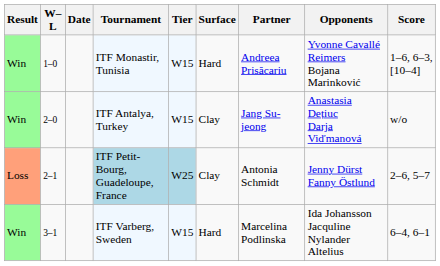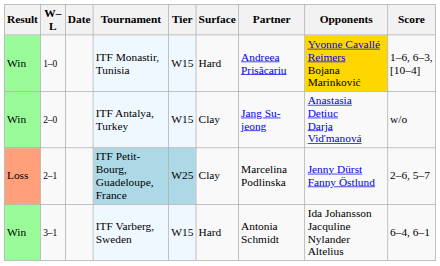ITF Monastir, Tunisia | Opponents: no background -> gold background
ITF Petit-Bourg, Guadeloupe, France | Partner: Antonia Schmidt -> Marcelina Podlinska
ITF Varberg, Sweden | Partner: Marcelina Podlinska -> Antonia Schmidt
